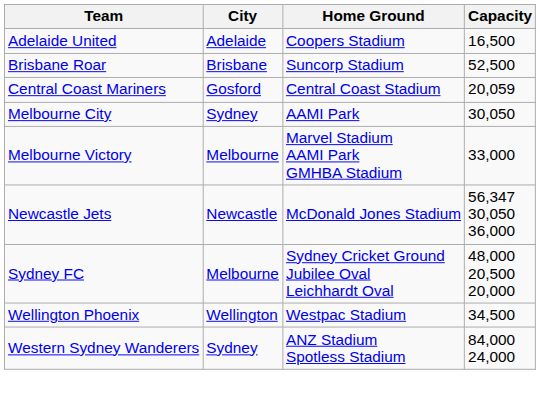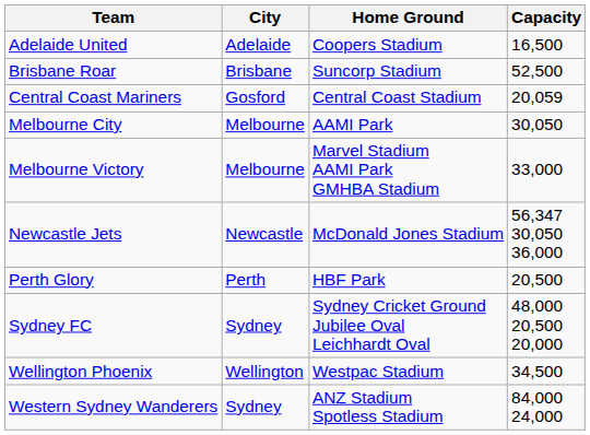Melbourne City | City: Sydney -> Melbourne
+ row: Perth Glory | Perth | HBF Park | 20,500
Sydney FC | City: Melbourne -> Sydney
